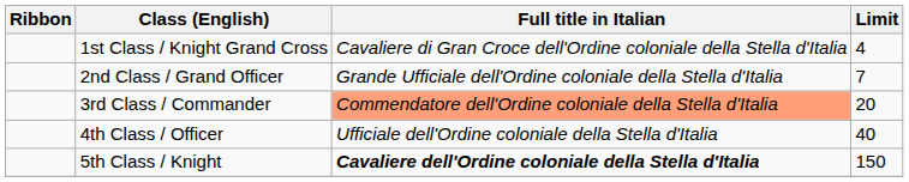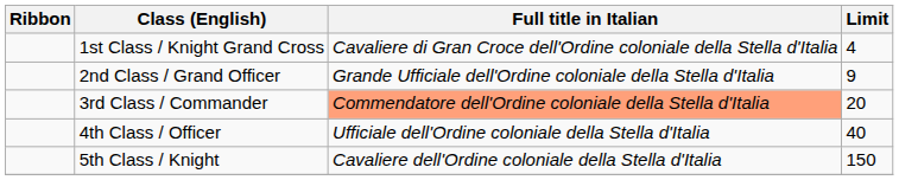2nd Class / Grand Officer | Limit: 7 -> 9
5th Class / Knight | Full title in Italian: bold -> normal
